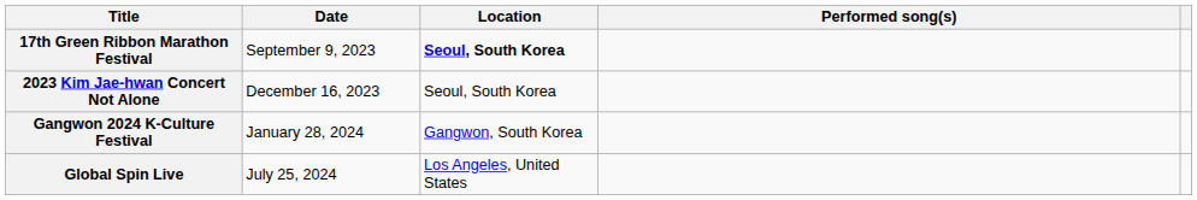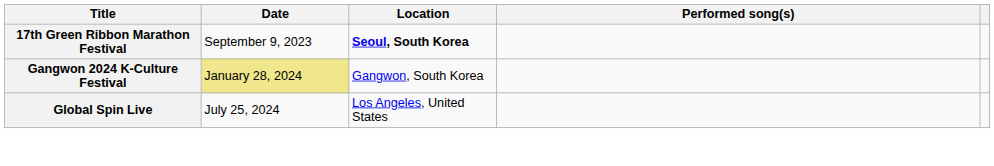- row: 2023 Kim Jae-hwan Concert Not Alone | December 16, 2023 | Seoul, South Korea
Gangwon 2024 K-Culture Festival | Date: no background -> khaki background
